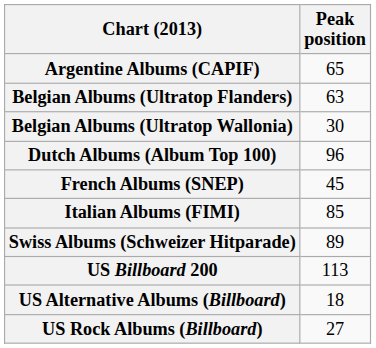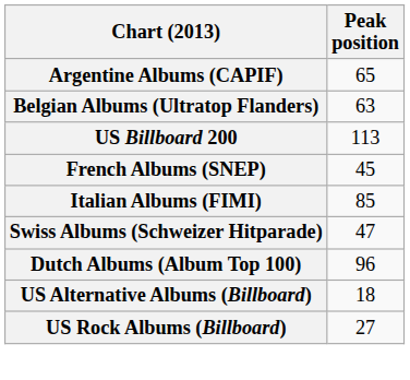- row: Belgian Albums (Ultratop Wallonia) | 30
rows swapped: Dutch Albums (Album Top 100) <-> US Billboard 200
Swiss Albums (Schweizer Hitparade) | Peak position: 89 -> 47
